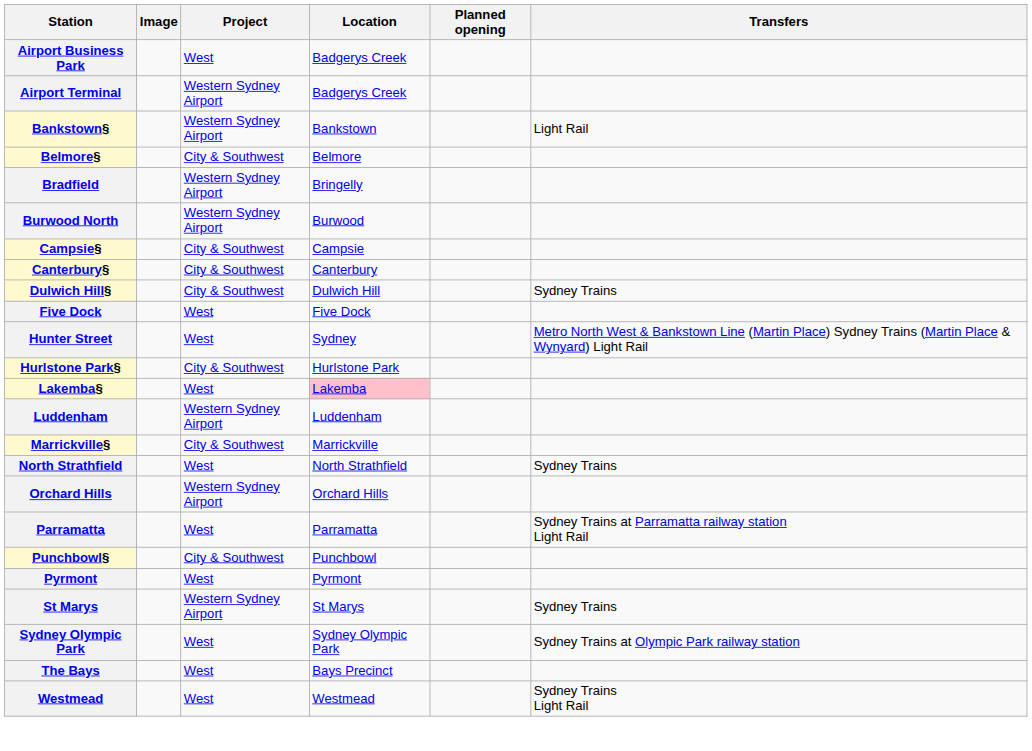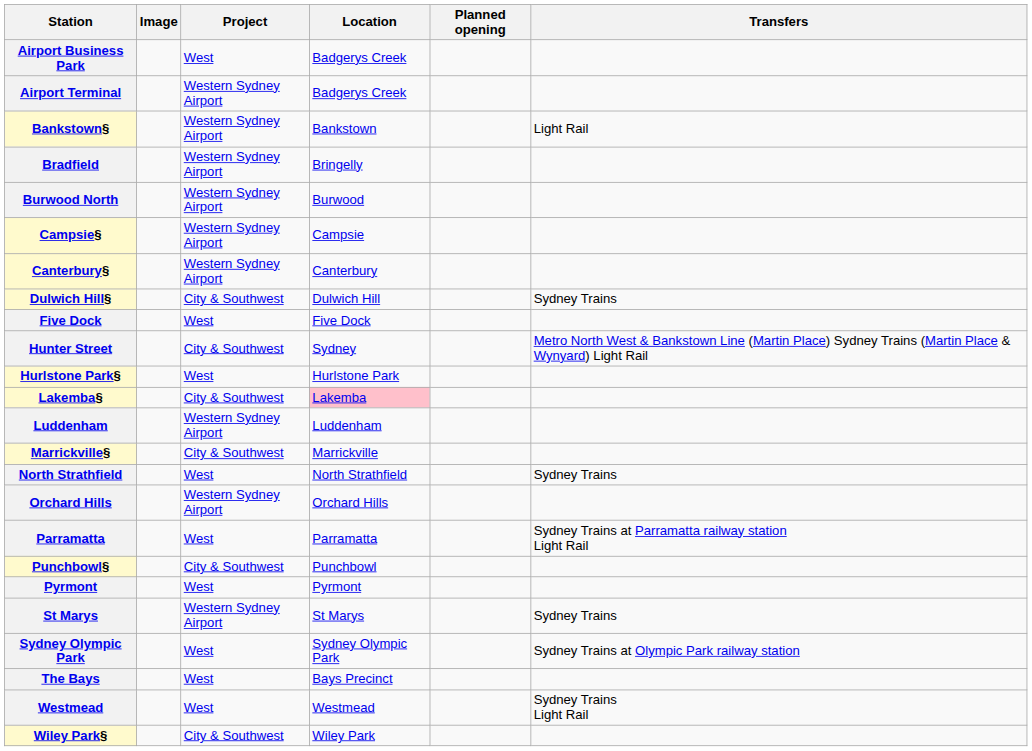- row: Belmore§ | City & Southwest | Belmore
Campsie§ | Project: City & Southwest -> Western Sydney Airport
Canterbury§ | Project: City & Southwest -> Western Sydney Airport
Hunter Street | Project: West -> City & Southwest
Hurlstone Park§ | Project: City & Southwest -> West
Lakemba§ | Project: West -> City & Southwest
+ row: Wiley Park§ | City & Southwest | Wiley Park
